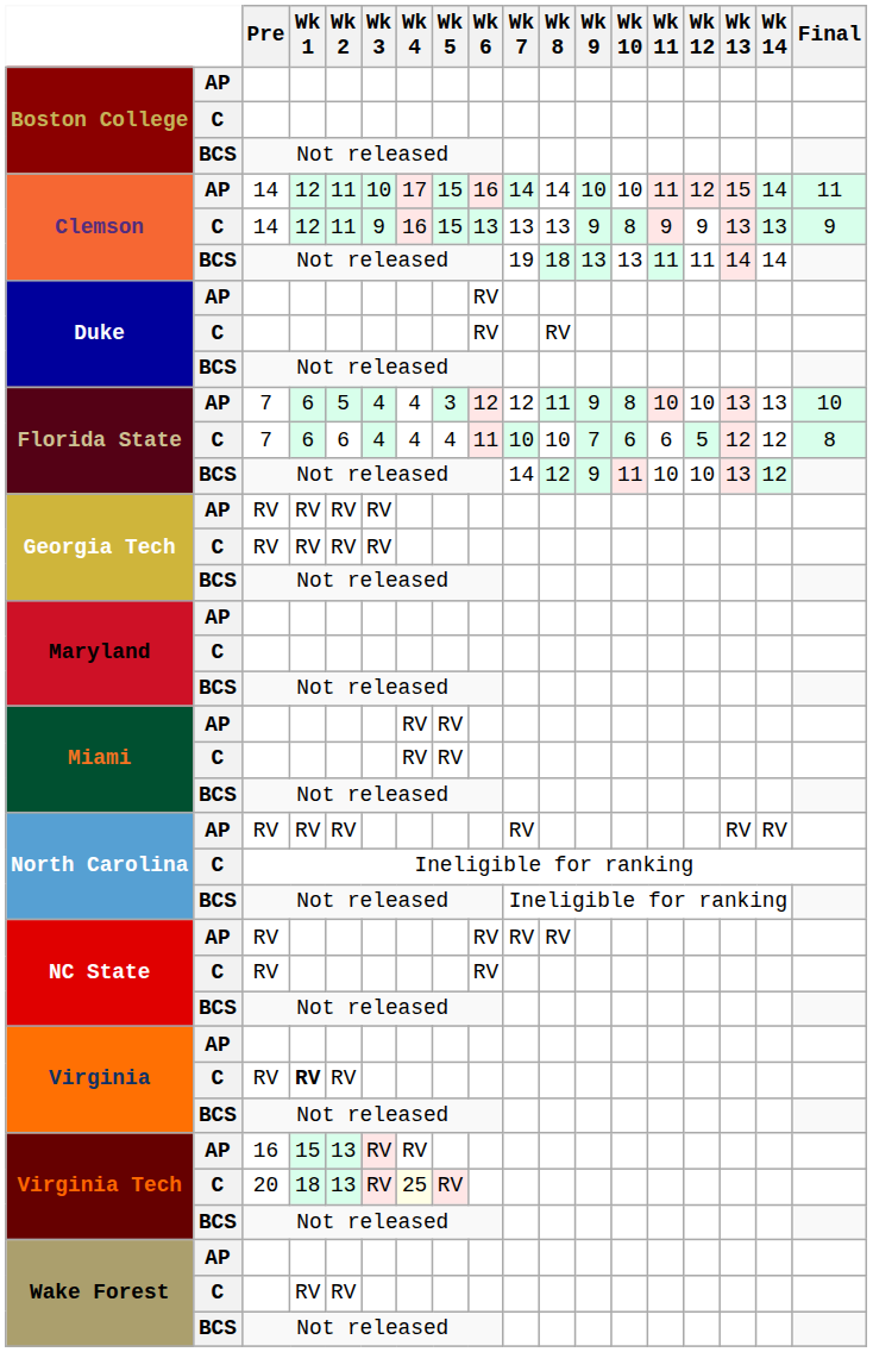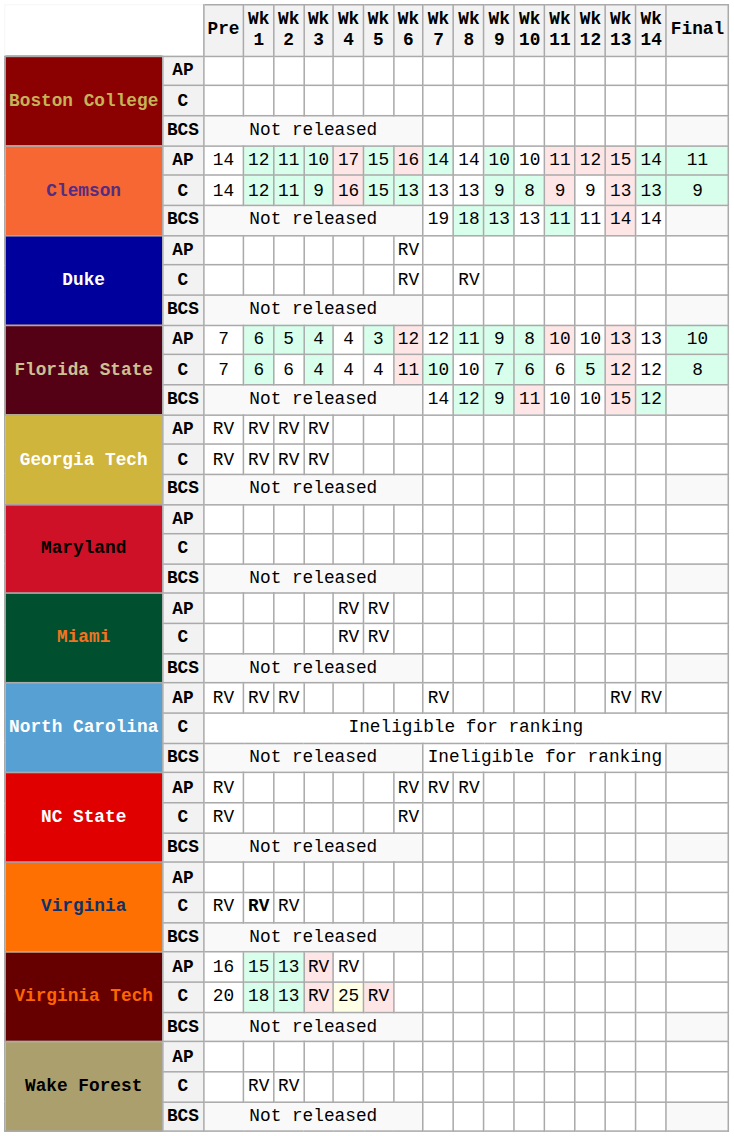Florida State / BCS | Wk 13: 13 -> 15
